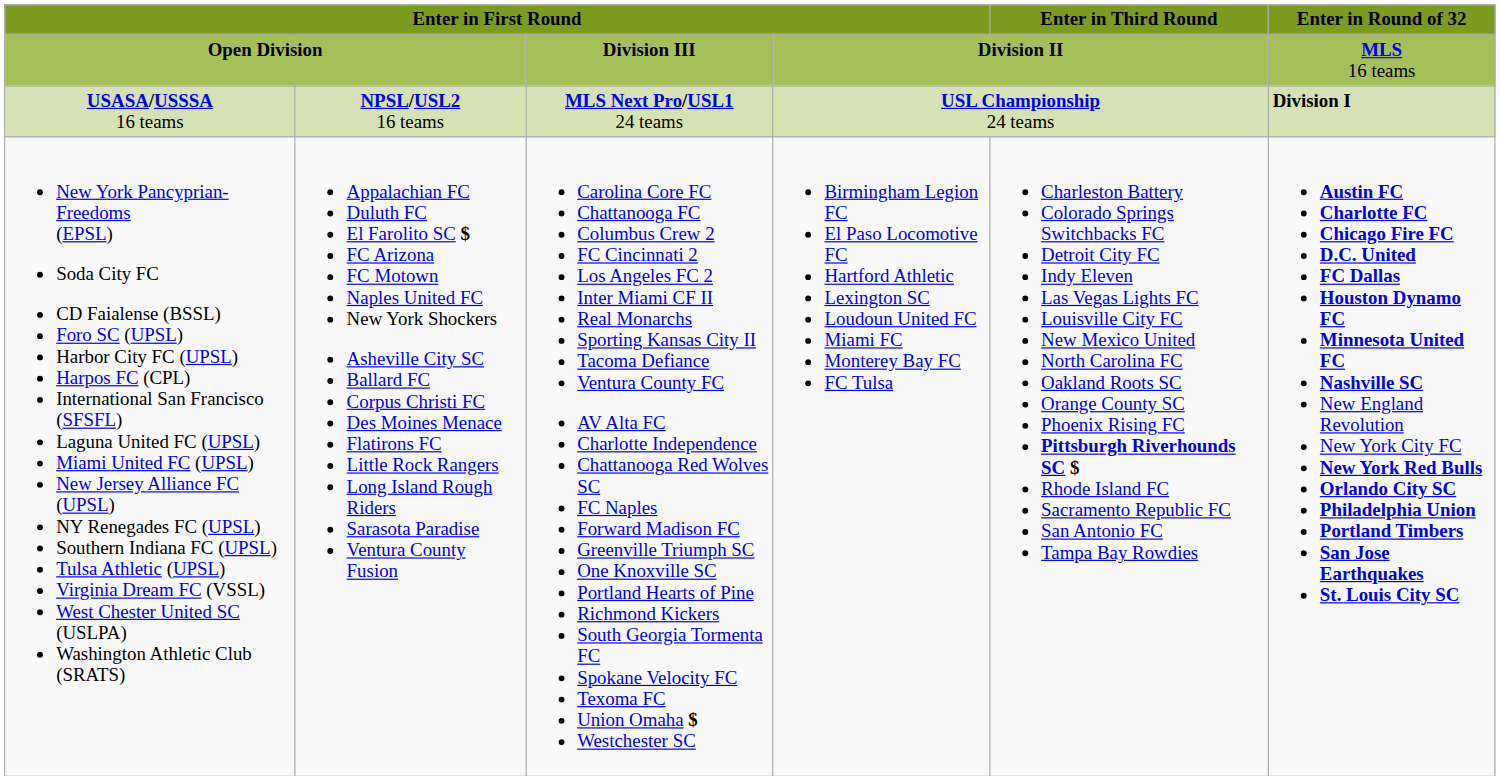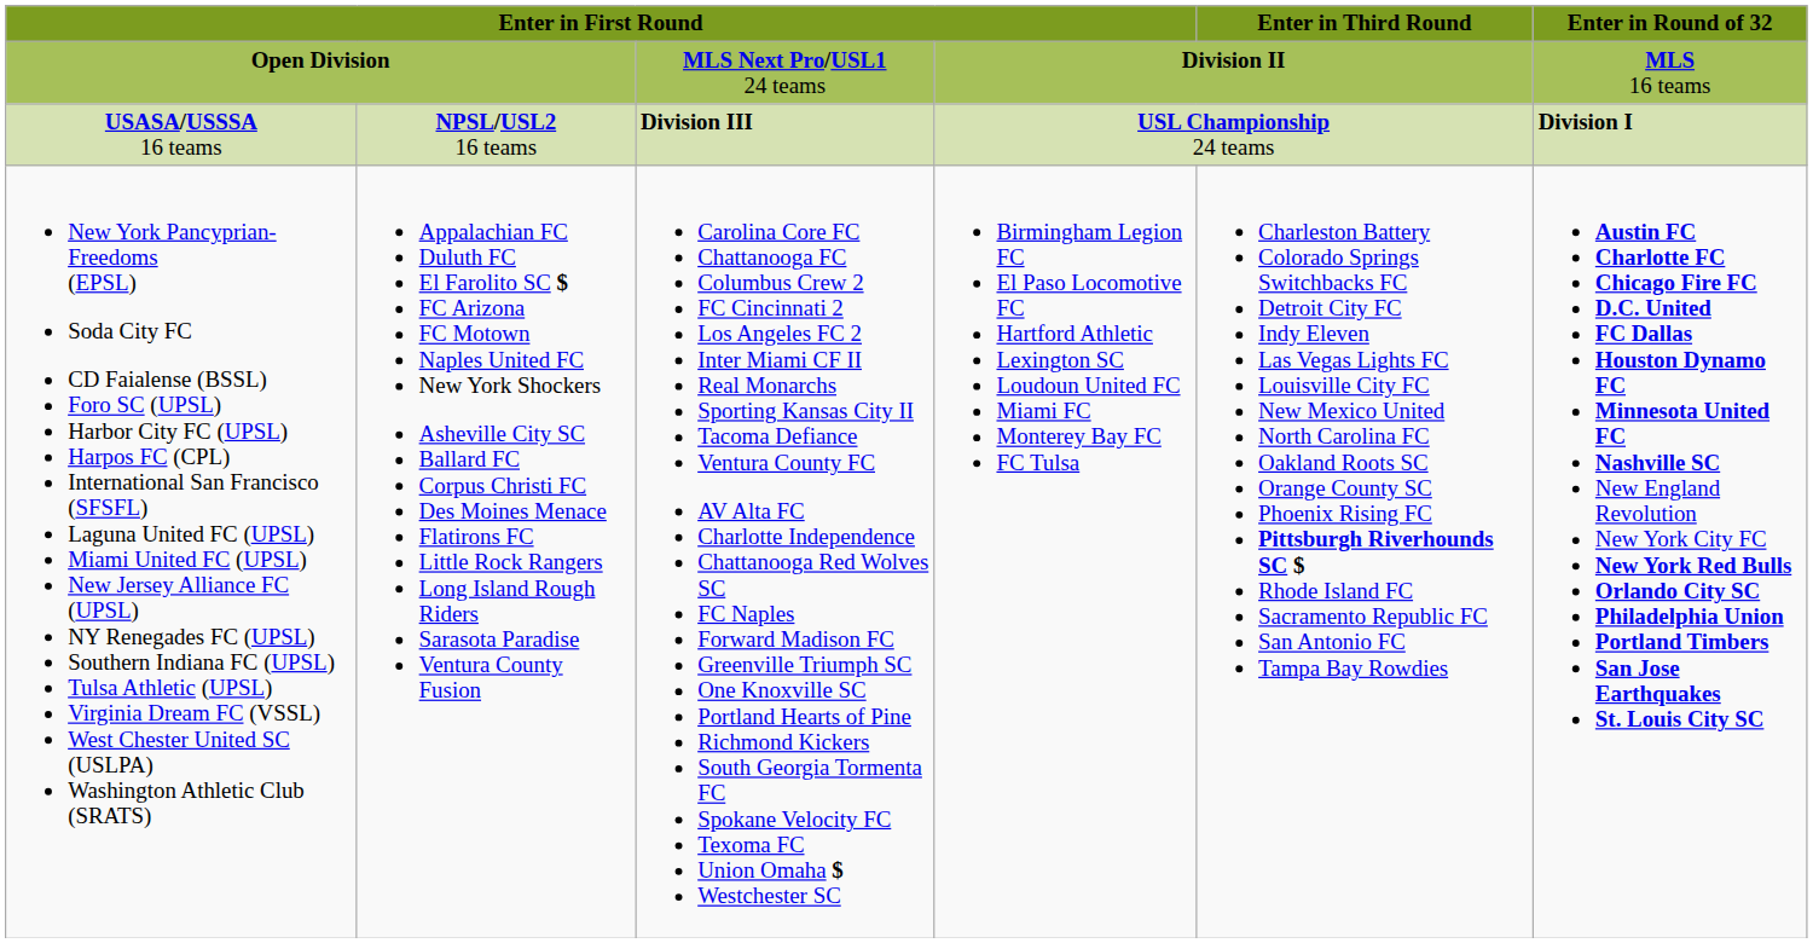Open Division | column 3: Division III -> MLS Next Pro/USL1 24 teams
USASA/USSSA 16 teams | column 3: MLS Next Pro/USL1 24 teams -> Division III
